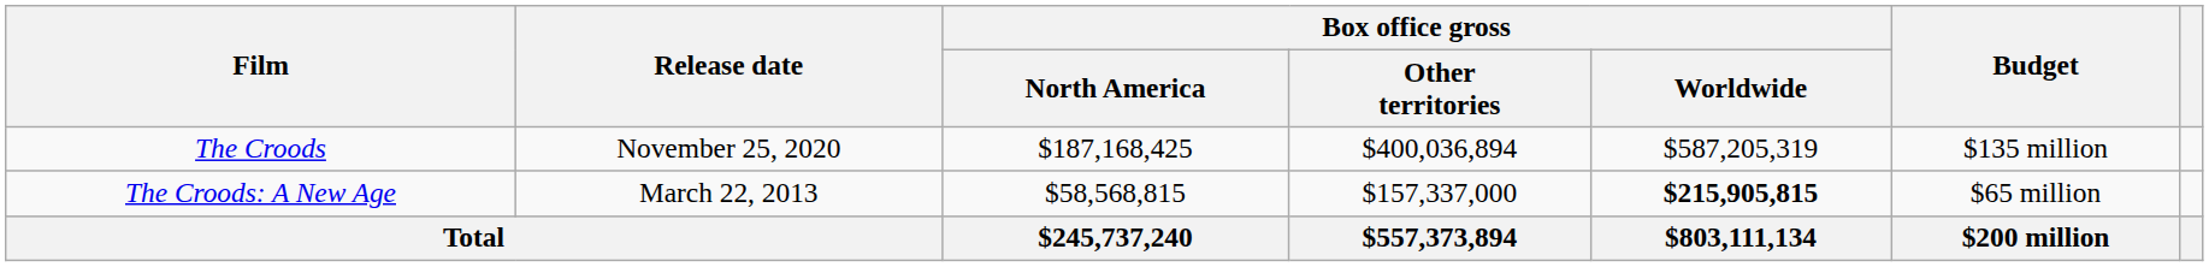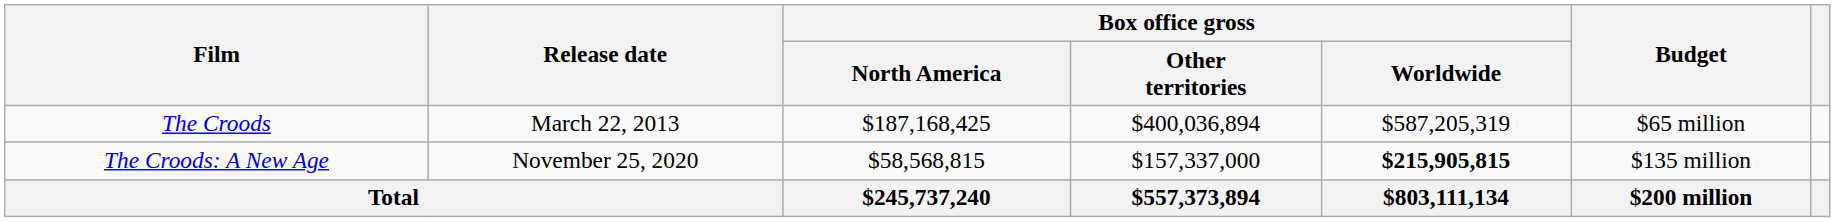The Croods | Release date: November 25, 2020 -> March 22, 2013
The Croods | Budget: $135 million -> $65 million
The Croods: A New Age | Release date: March 22, 2013 -> November 25, 2020
The Croods: A New Age | Budget: $65 million -> $135 million
